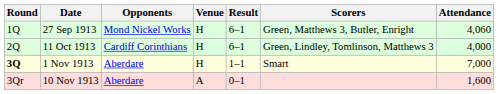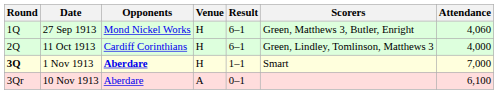1 Nov 1913 | Opponents: normal -> bold
10 Nov 1913 | Attendance: 1,600 -> 6,100
